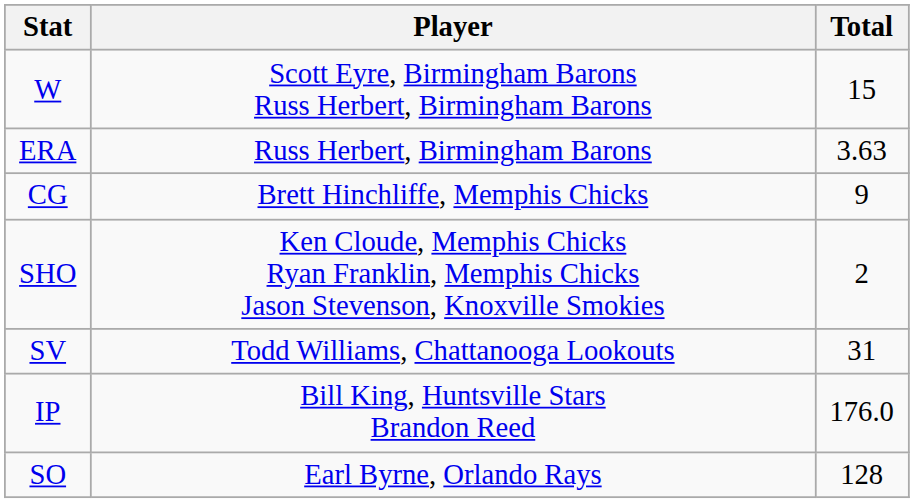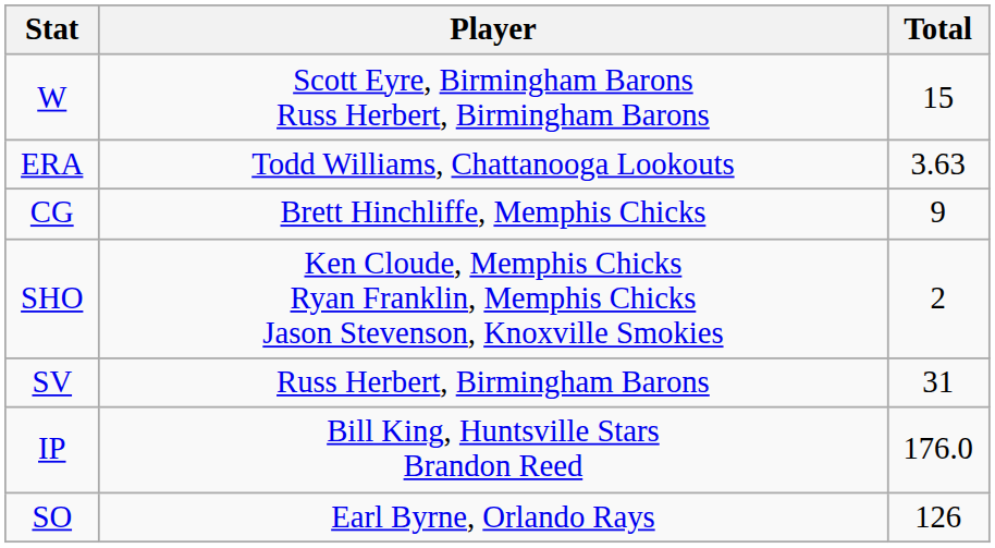ERA | Player: Russ Herbert, Birmingham Barons -> Todd Williams, Chattanooga Lookouts
SV | Player: Todd Williams, Chattanooga Lookouts -> Russ Herbert, Birmingham Barons
SO | Total: 128 -> 126
